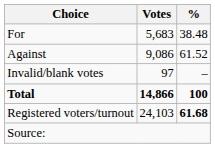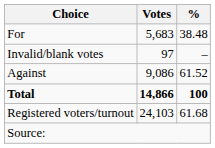rows swapped: Against <-> Invalid/blank votes
Registered voters/turnout | %: bold -> normal
